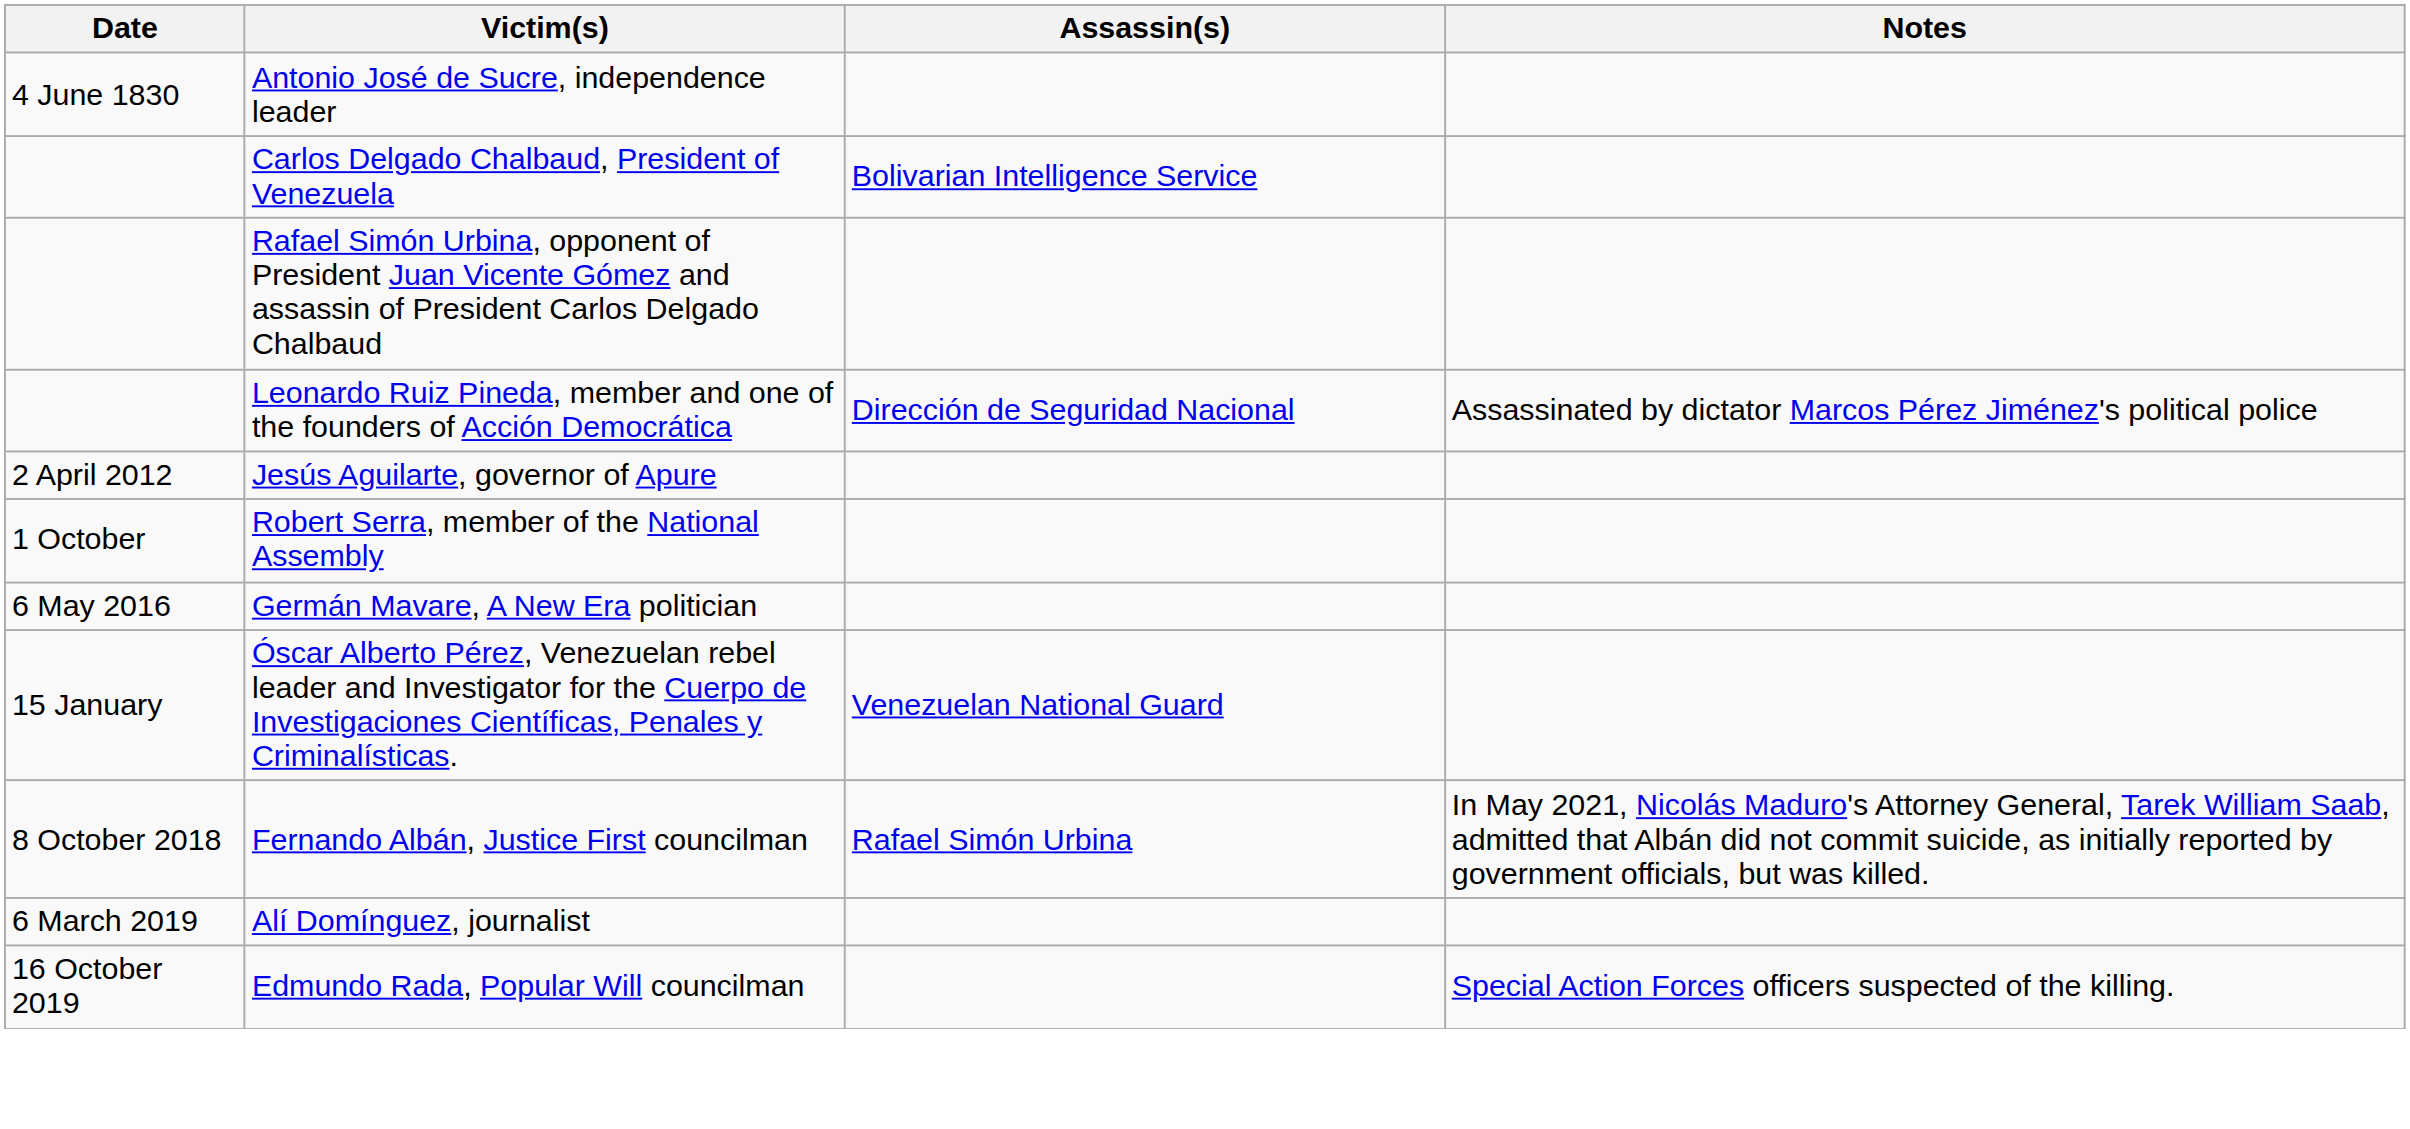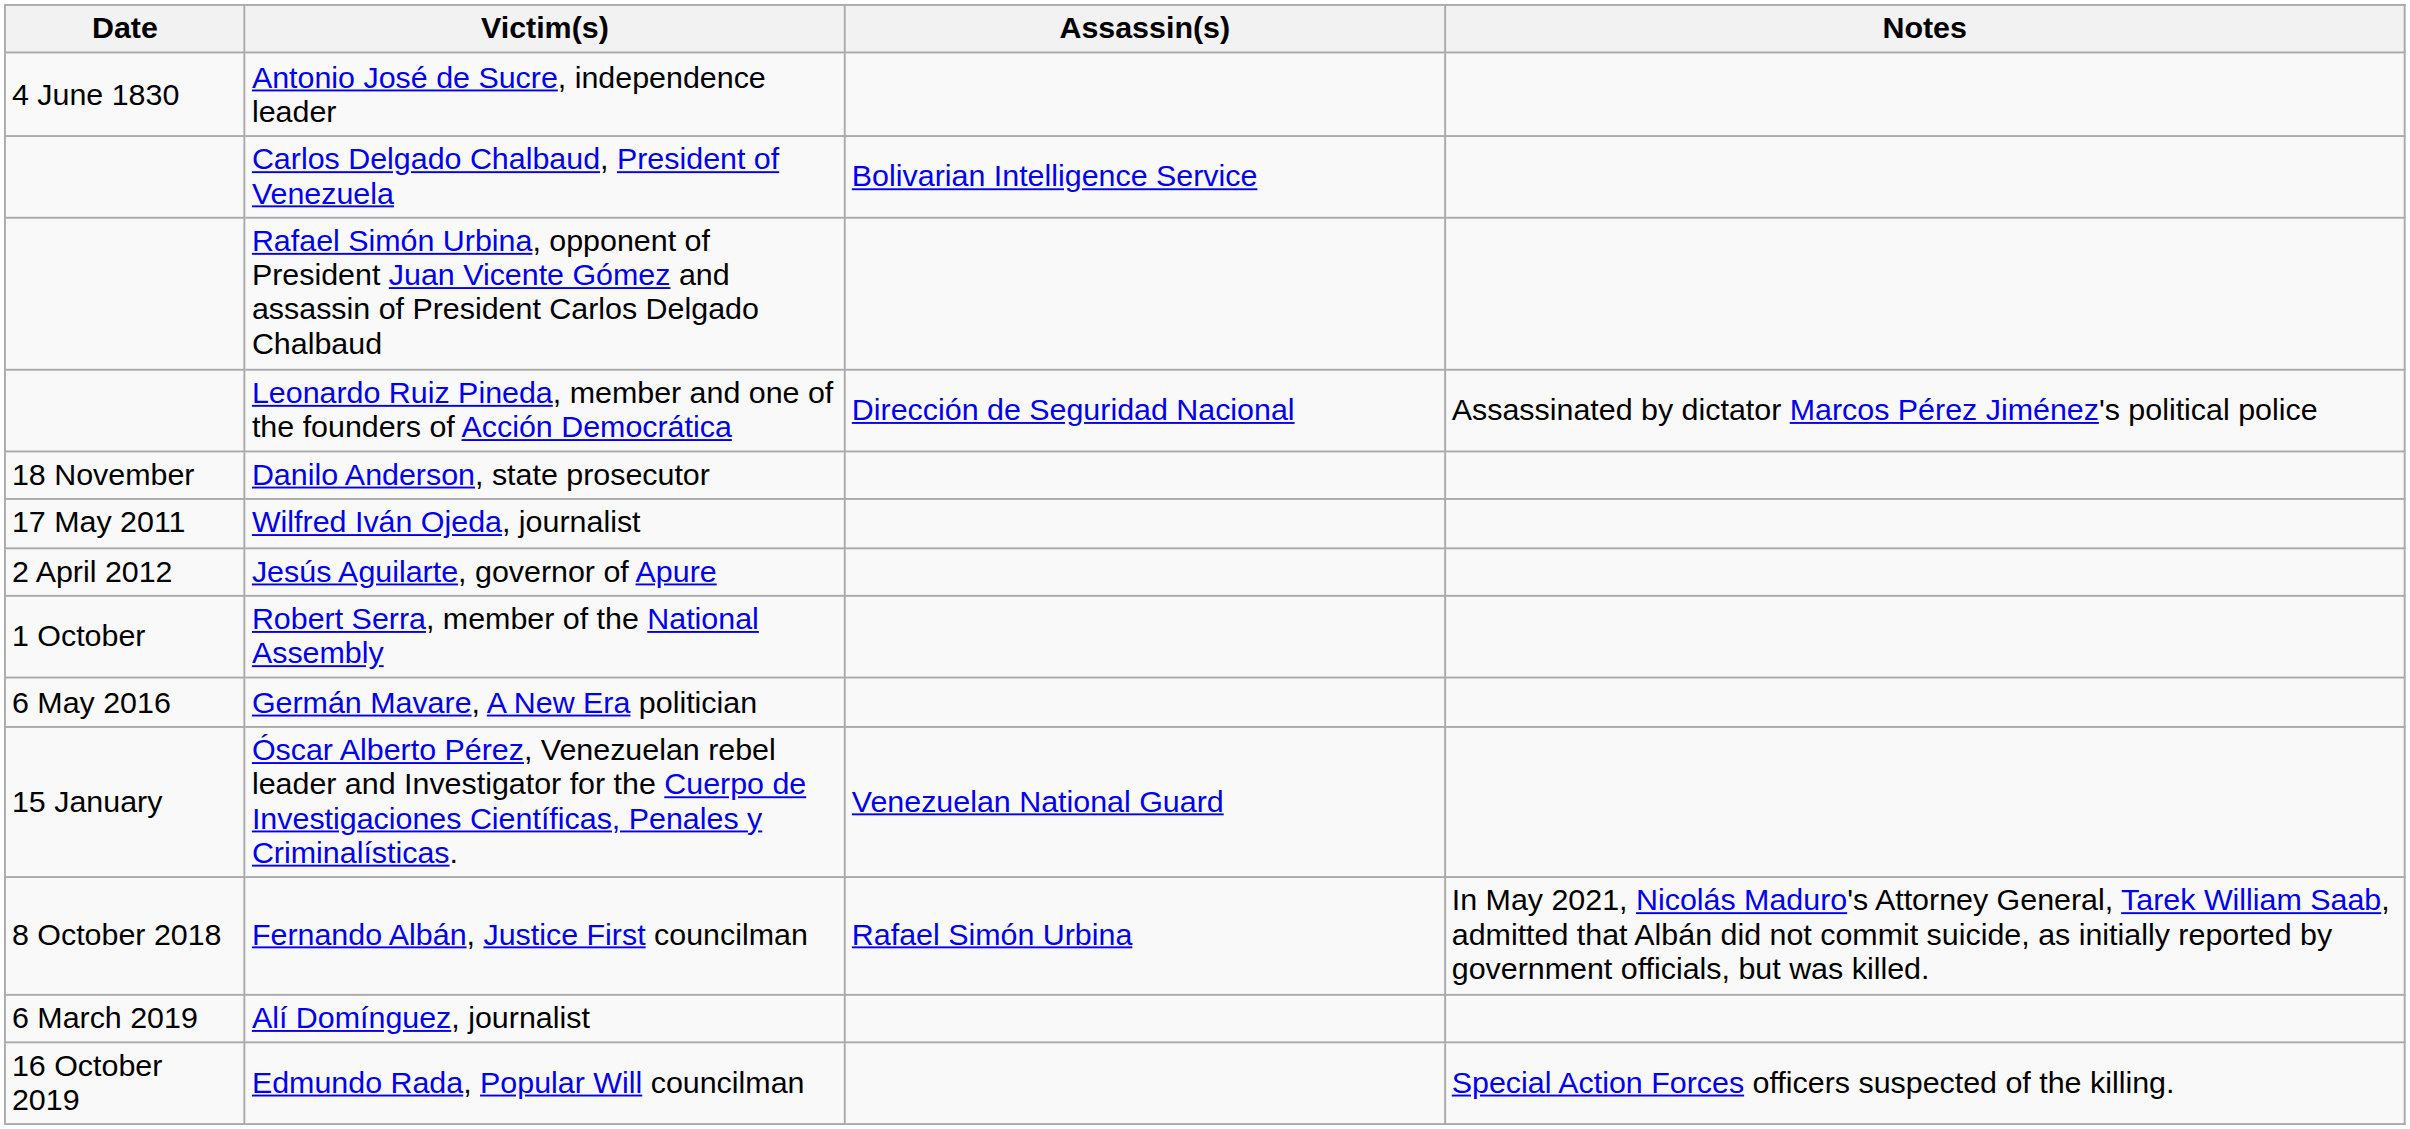+ row: 18 November | Danilo Anderson, state prosecutor
+ row: 17 May 2011 | Wilfred Iván Ojeda, journalist
